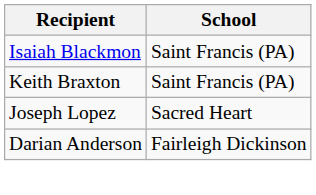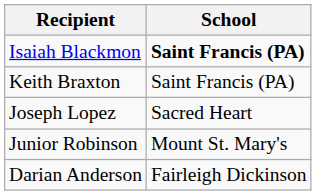Isaiah Blackmon | School: normal -> bold
+ row: Junior Robinson | Mount St. Mary's
